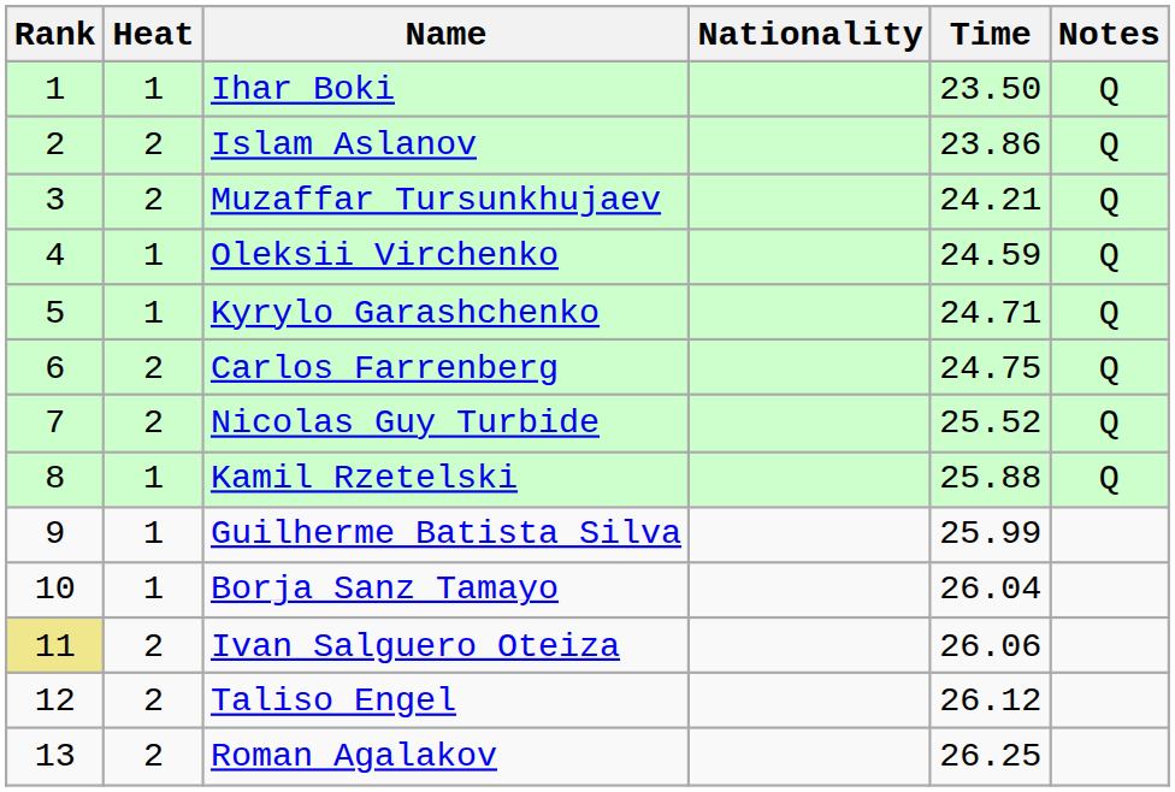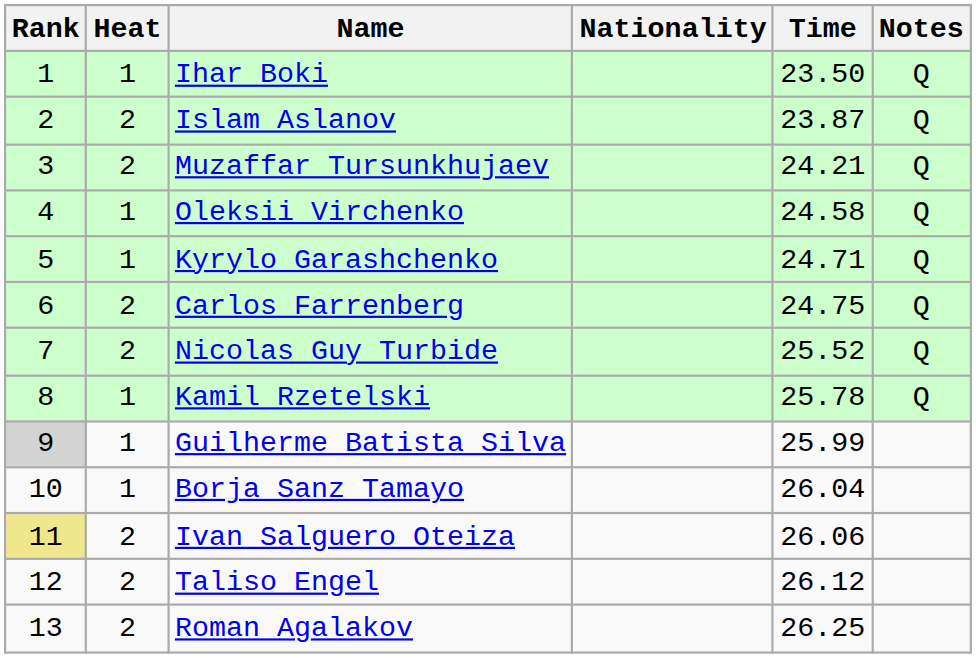Islam Aslanov | Time: 23.86 -> 23.87
Oleksii Virchenko | Time: 24.59 -> 24.58
Kamil Rzetelski | Time: 25.88 -> 25.78
Guilherme Batista Silva | Rank: no background -> lightgrey background
